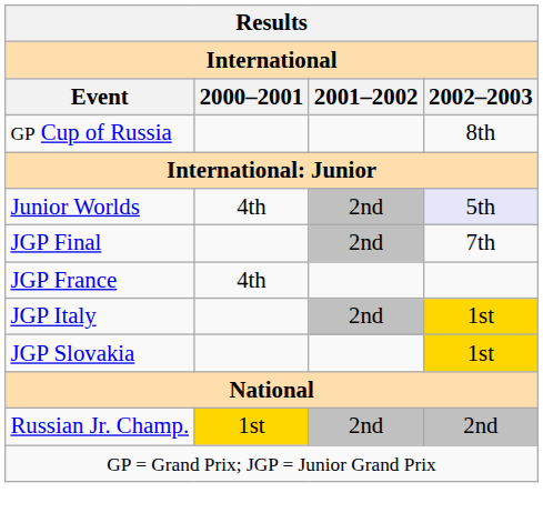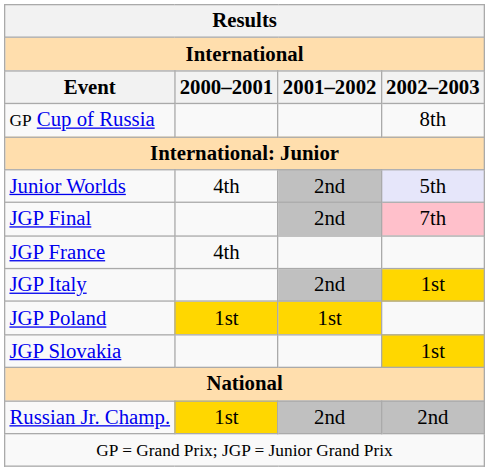JGP Final | 2002–2003: no background -> pink background
+ row: JGP Poland | 1st | 1st
